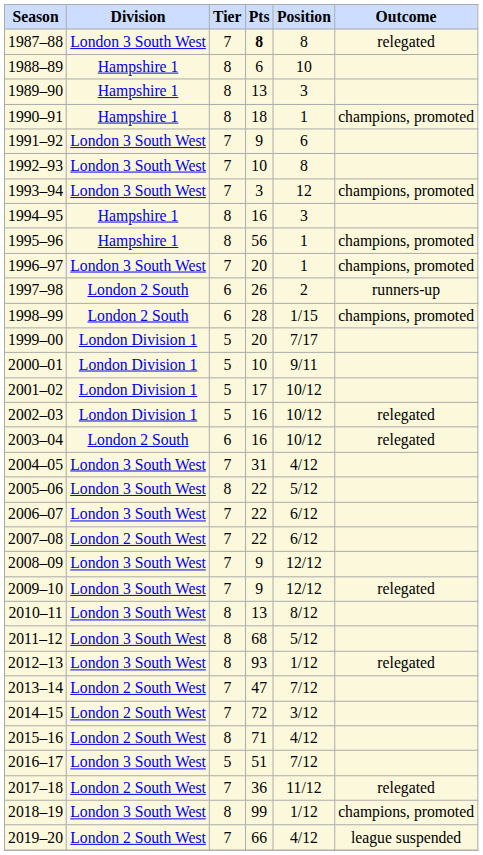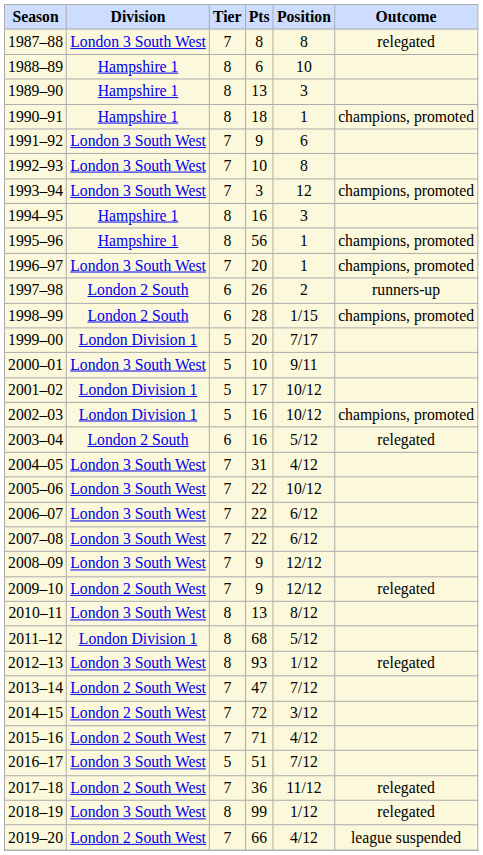1987–88 | column 4: bold -> normal
2000–01 | column 2: London Division 1 -> London 3 South West
2002–03 | column 6: relegated -> champions, promoted
2003–04 | column 5: 10/12 -> 5/12
2005–06 | column 3: 8 -> 7
2005–06 | column 5: 5/12 -> 10/12
2007–08 | column 2: London 2 South West -> London 3 South West
2009–10 | column 2: London 3 South West -> London 2 South West
2011–12 | column 2: London 3 South West -> London Division 1
2015–16 | column 3: 8 -> 7
2018–19 | column 6: champions, promoted -> relegated
